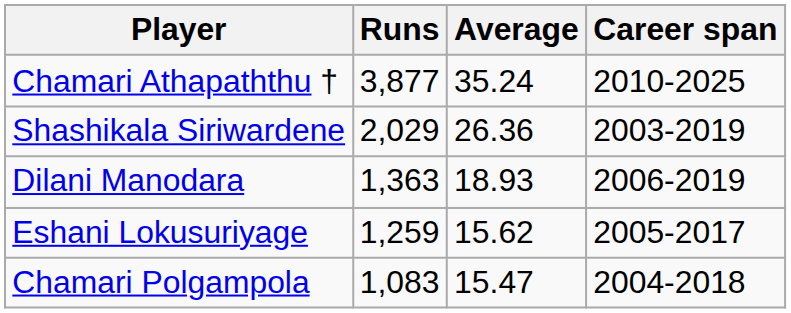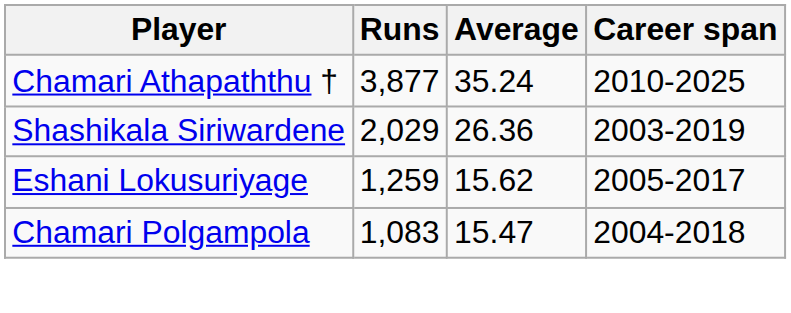- row: Dilani Manodara | 1,363 | 18.93 | 2006-2019
